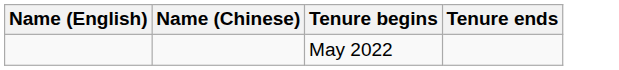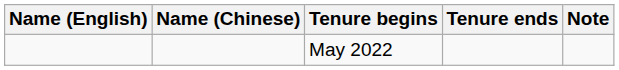+ column: Note
